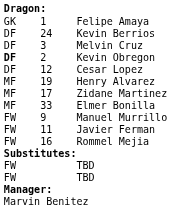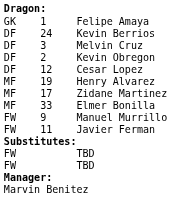Kevin Obregon | column 1: bold -> normal
- row: FW | 16 | Rommel Mejia
